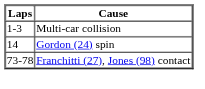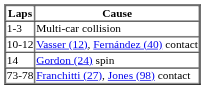+ row: 10-12 | Vasser (12), Fernández (40) contact
